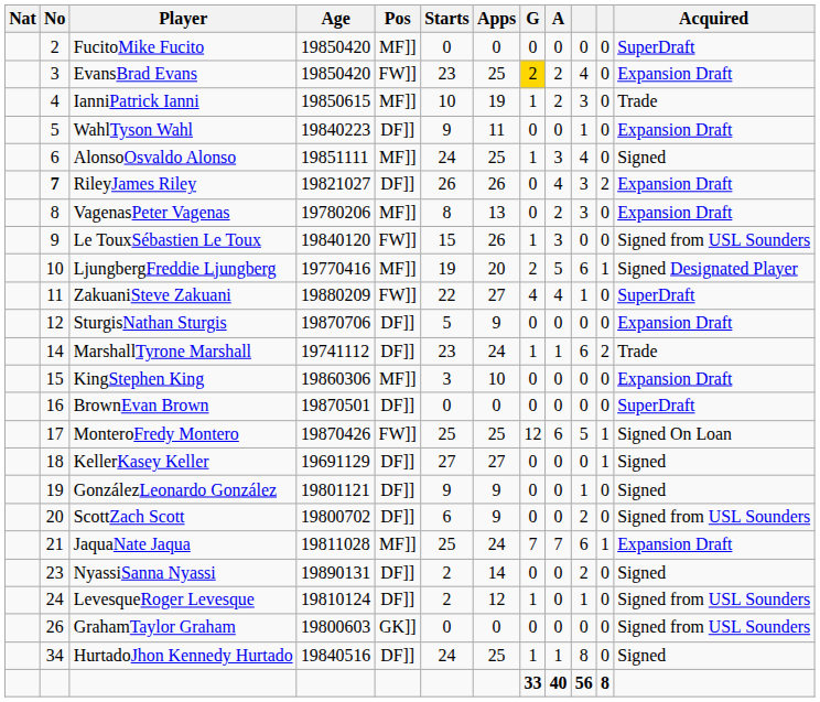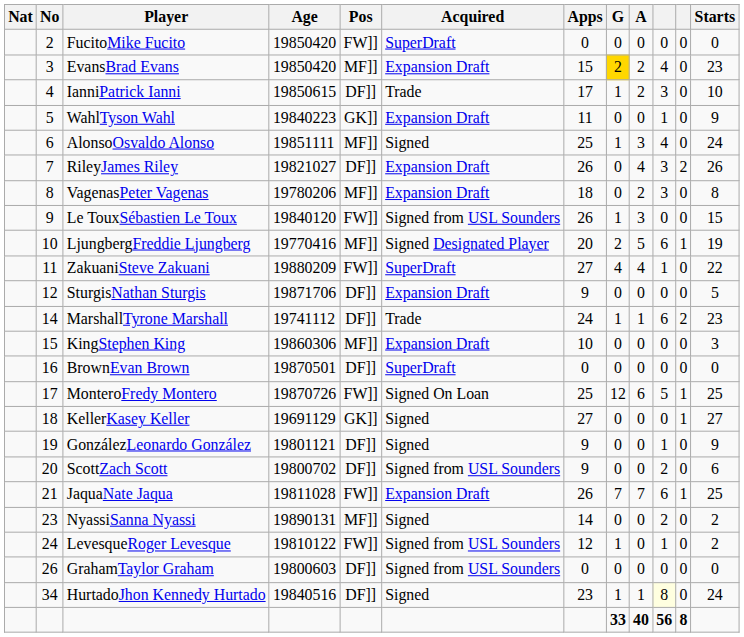columns swapped: Starts <-> Acquired
FucitoMike Fucito | Pos: MF]] -> FW]]
EvansBrad Evans | Pos: FW]] -> MF]]
EvansBrad Evans | Apps: 25 -> 15
IanniPatrick Ianni | Pos: MF]] -> DF]]
IanniPatrick Ianni | Apps: 19 -> 17
WahlTyson Wahl | Pos: DF]] -> GK]]
RileyJames Riley | No: bold -> normal
VagenasPeter Vagenas | Apps: 13 -> 18
SturgisNathan Sturgis | Age: 19870706 -> 19871706
MonteroFredy Montero | Age: 19870426 -> 19870726
KellerKasey Keller | Pos: DF]] -> GK]]
JaquaNate Jaqua | Pos: MF]] -> FW]]
JaquaNate Jaqua | Apps: 24 -> 26
NyassiSanna Nyassi | Pos: DF]] -> MF]]
LevesqueRoger Levesque | Age: 19810124 -> 19810122
LevesqueRoger Levesque | Pos: DF]] -> FW]]
GrahamTaylor Graham | Pos: GK]] -> DF]]
HurtadoJhon Kennedy Hurtado | Apps: 25 -> 23
HurtadoJhon Kennedy Hurtado | column 10: no background -> lightyellow background
